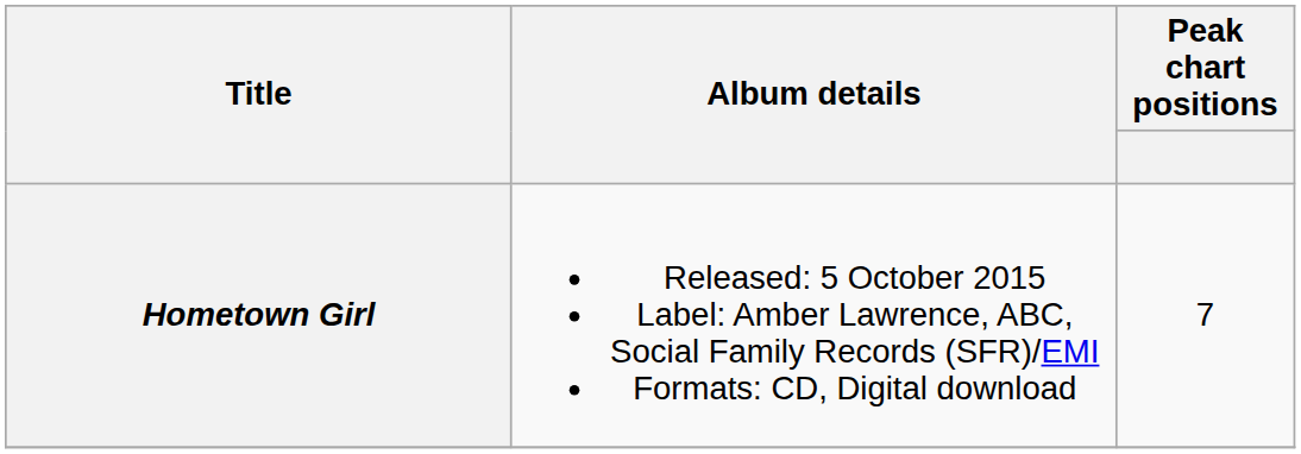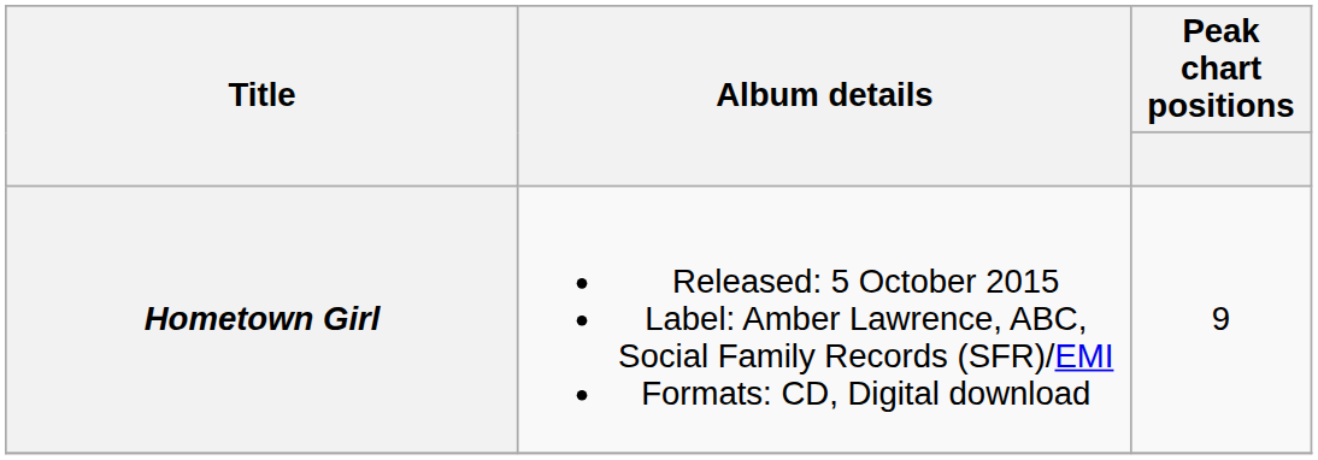Hometown Girl | column 3: 7 -> 9
